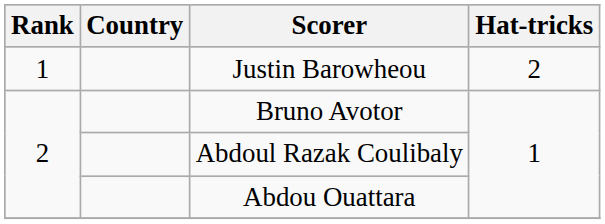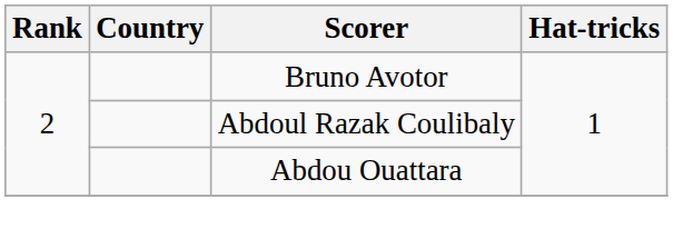- row: 1 | Justin Barowheou | 2
